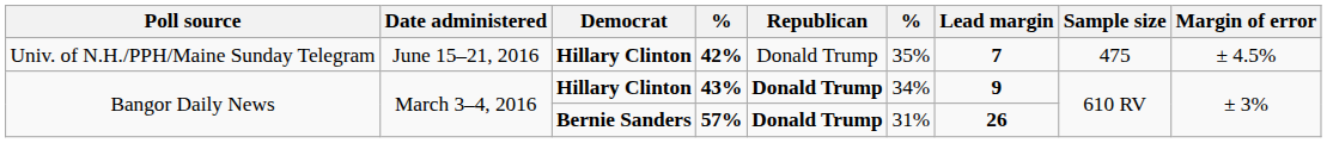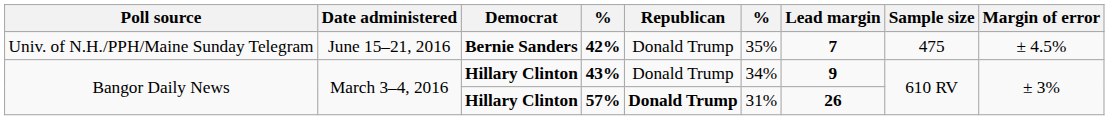42% | Democrat: Hillary Clinton -> Bernie Sanders
43% | Republican: bold -> normal
57% | Democrat: Bernie Sanders -> Hillary Clinton
